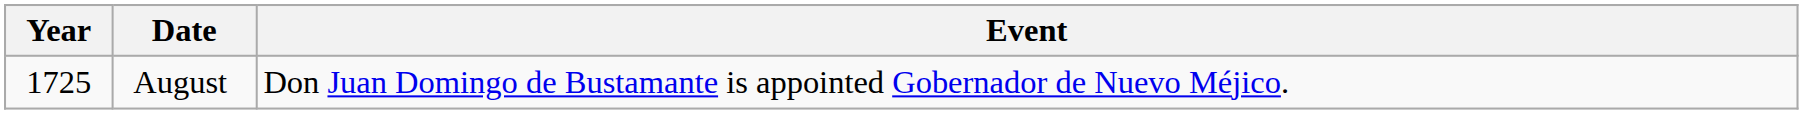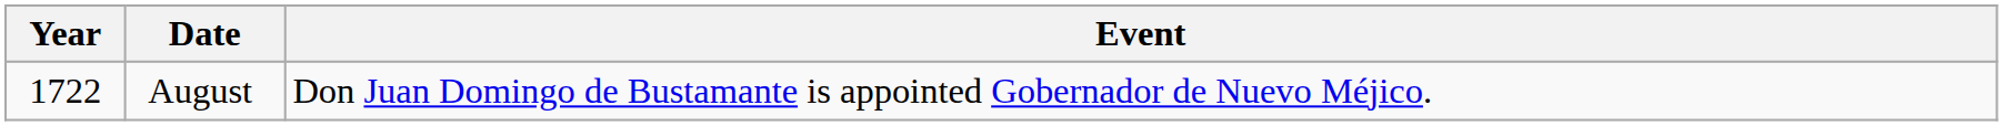August | Year: 1725 -> 1722
